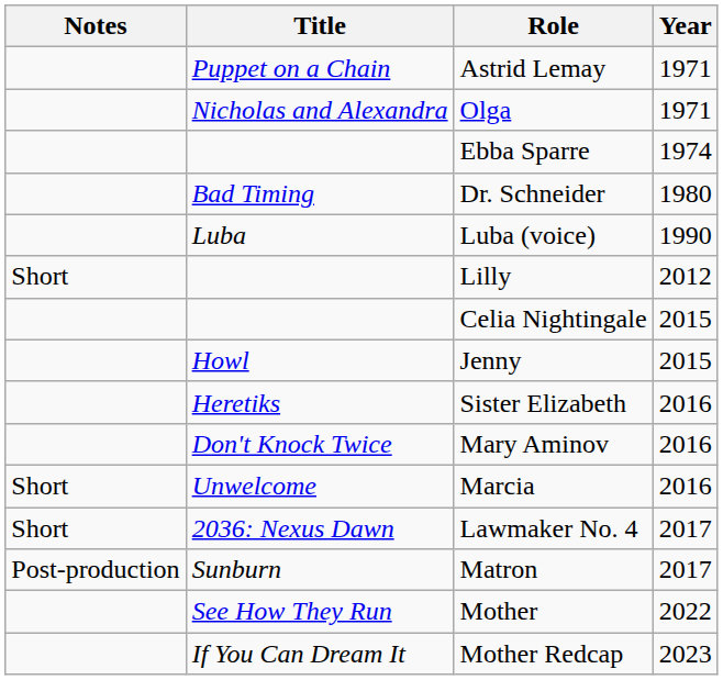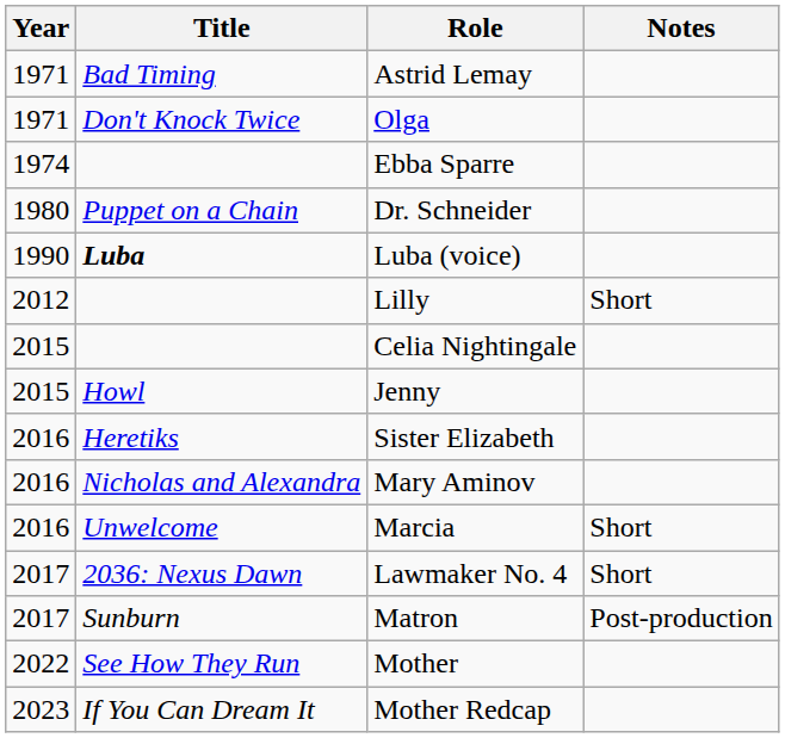columns swapped: Year <-> Notes
Astrid Lemay | Title: Puppet on a Chain -> Bad Timing
Olga | Title: Nicholas and Alexandra -> Don't Knock Twice
Dr. Schneider | Title: Bad Timing -> Puppet on a Chain
Luba (voice) | Title: normal -> bold
Mary Aminov | Title: Don't Knock Twice -> Nicholas and Alexandra
